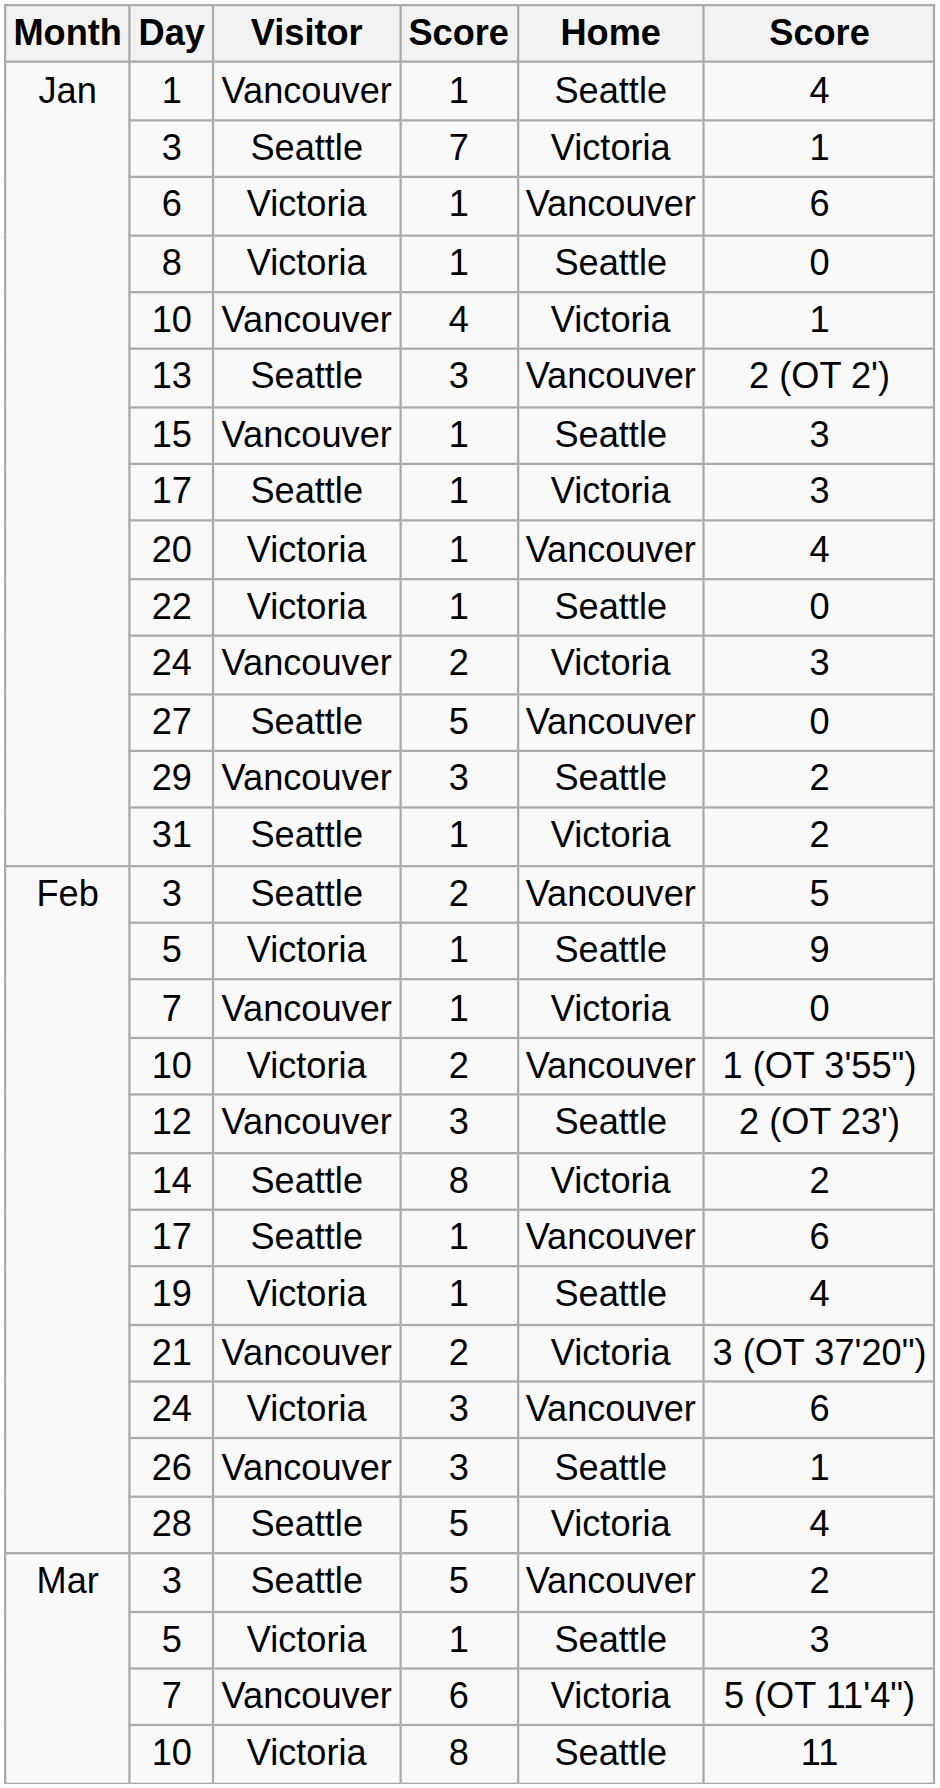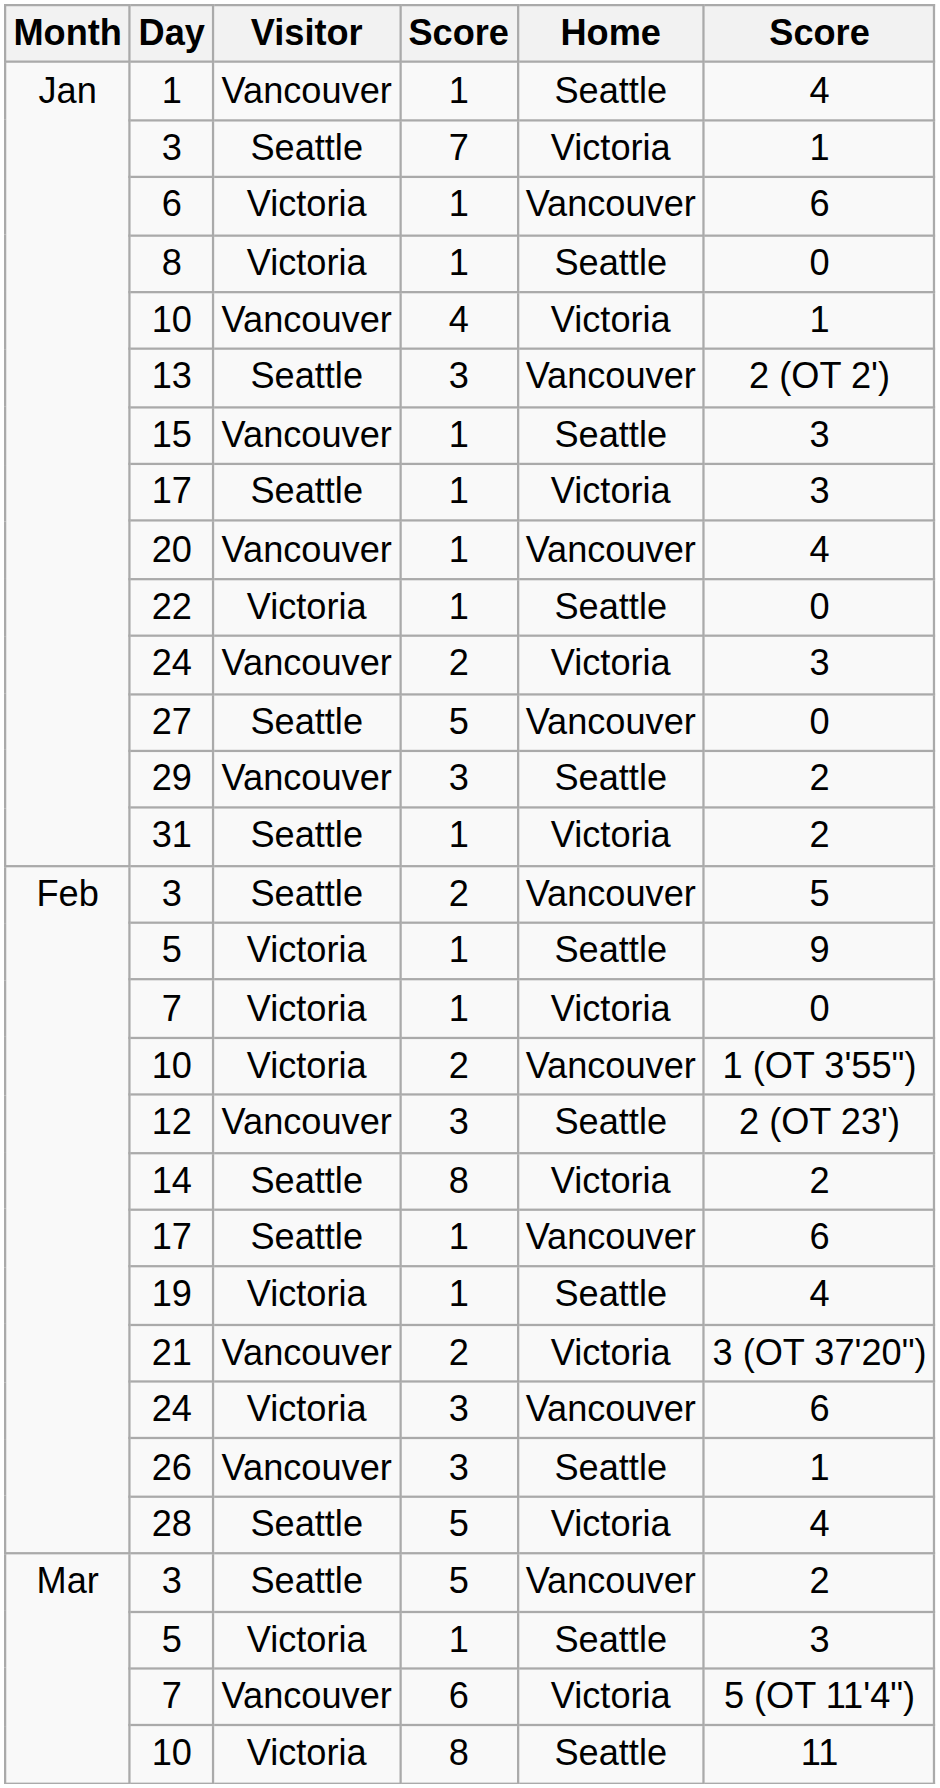20 | Visitor: Victoria -> Vancouver
Feb / 7 | Visitor: Vancouver -> Victoria
